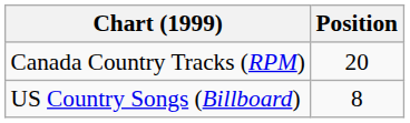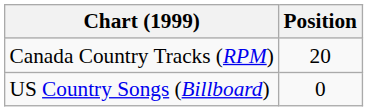US Country Songs (Billboard) | Position: 8 -> 0
